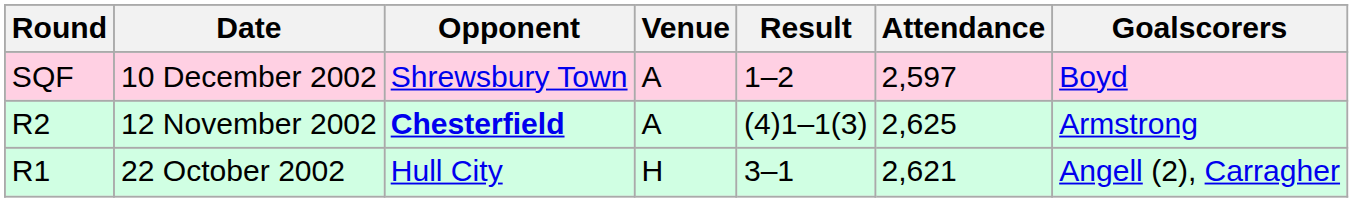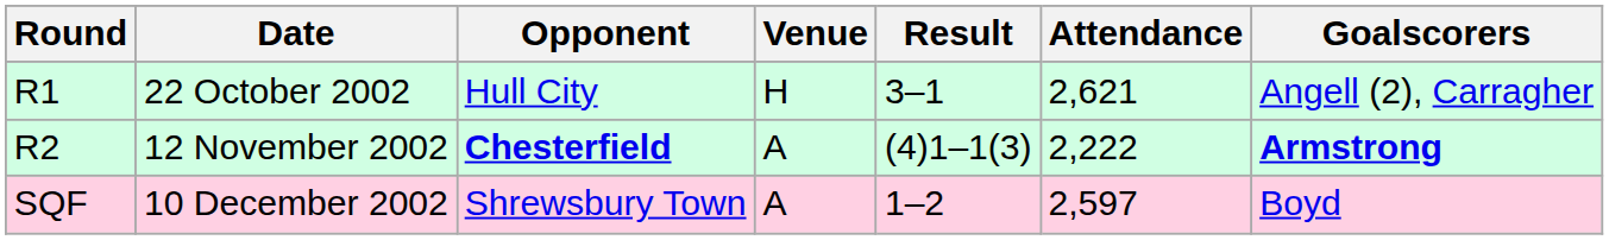rows swapped: 22 October 2002 <-> 10 December 2002
12 November 2002 | Attendance: 2,625 -> 2,222
12 November 2002 | Goalscorers: normal -> bold
